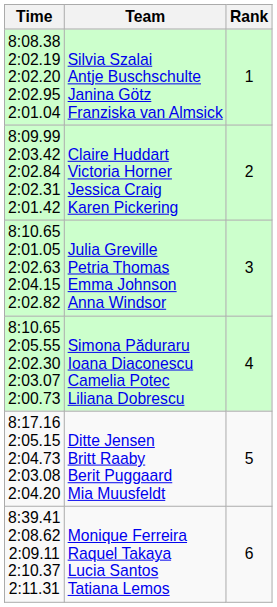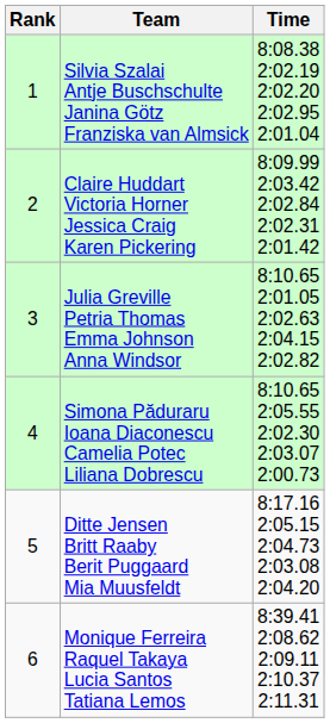columns swapped: Rank <-> Time
